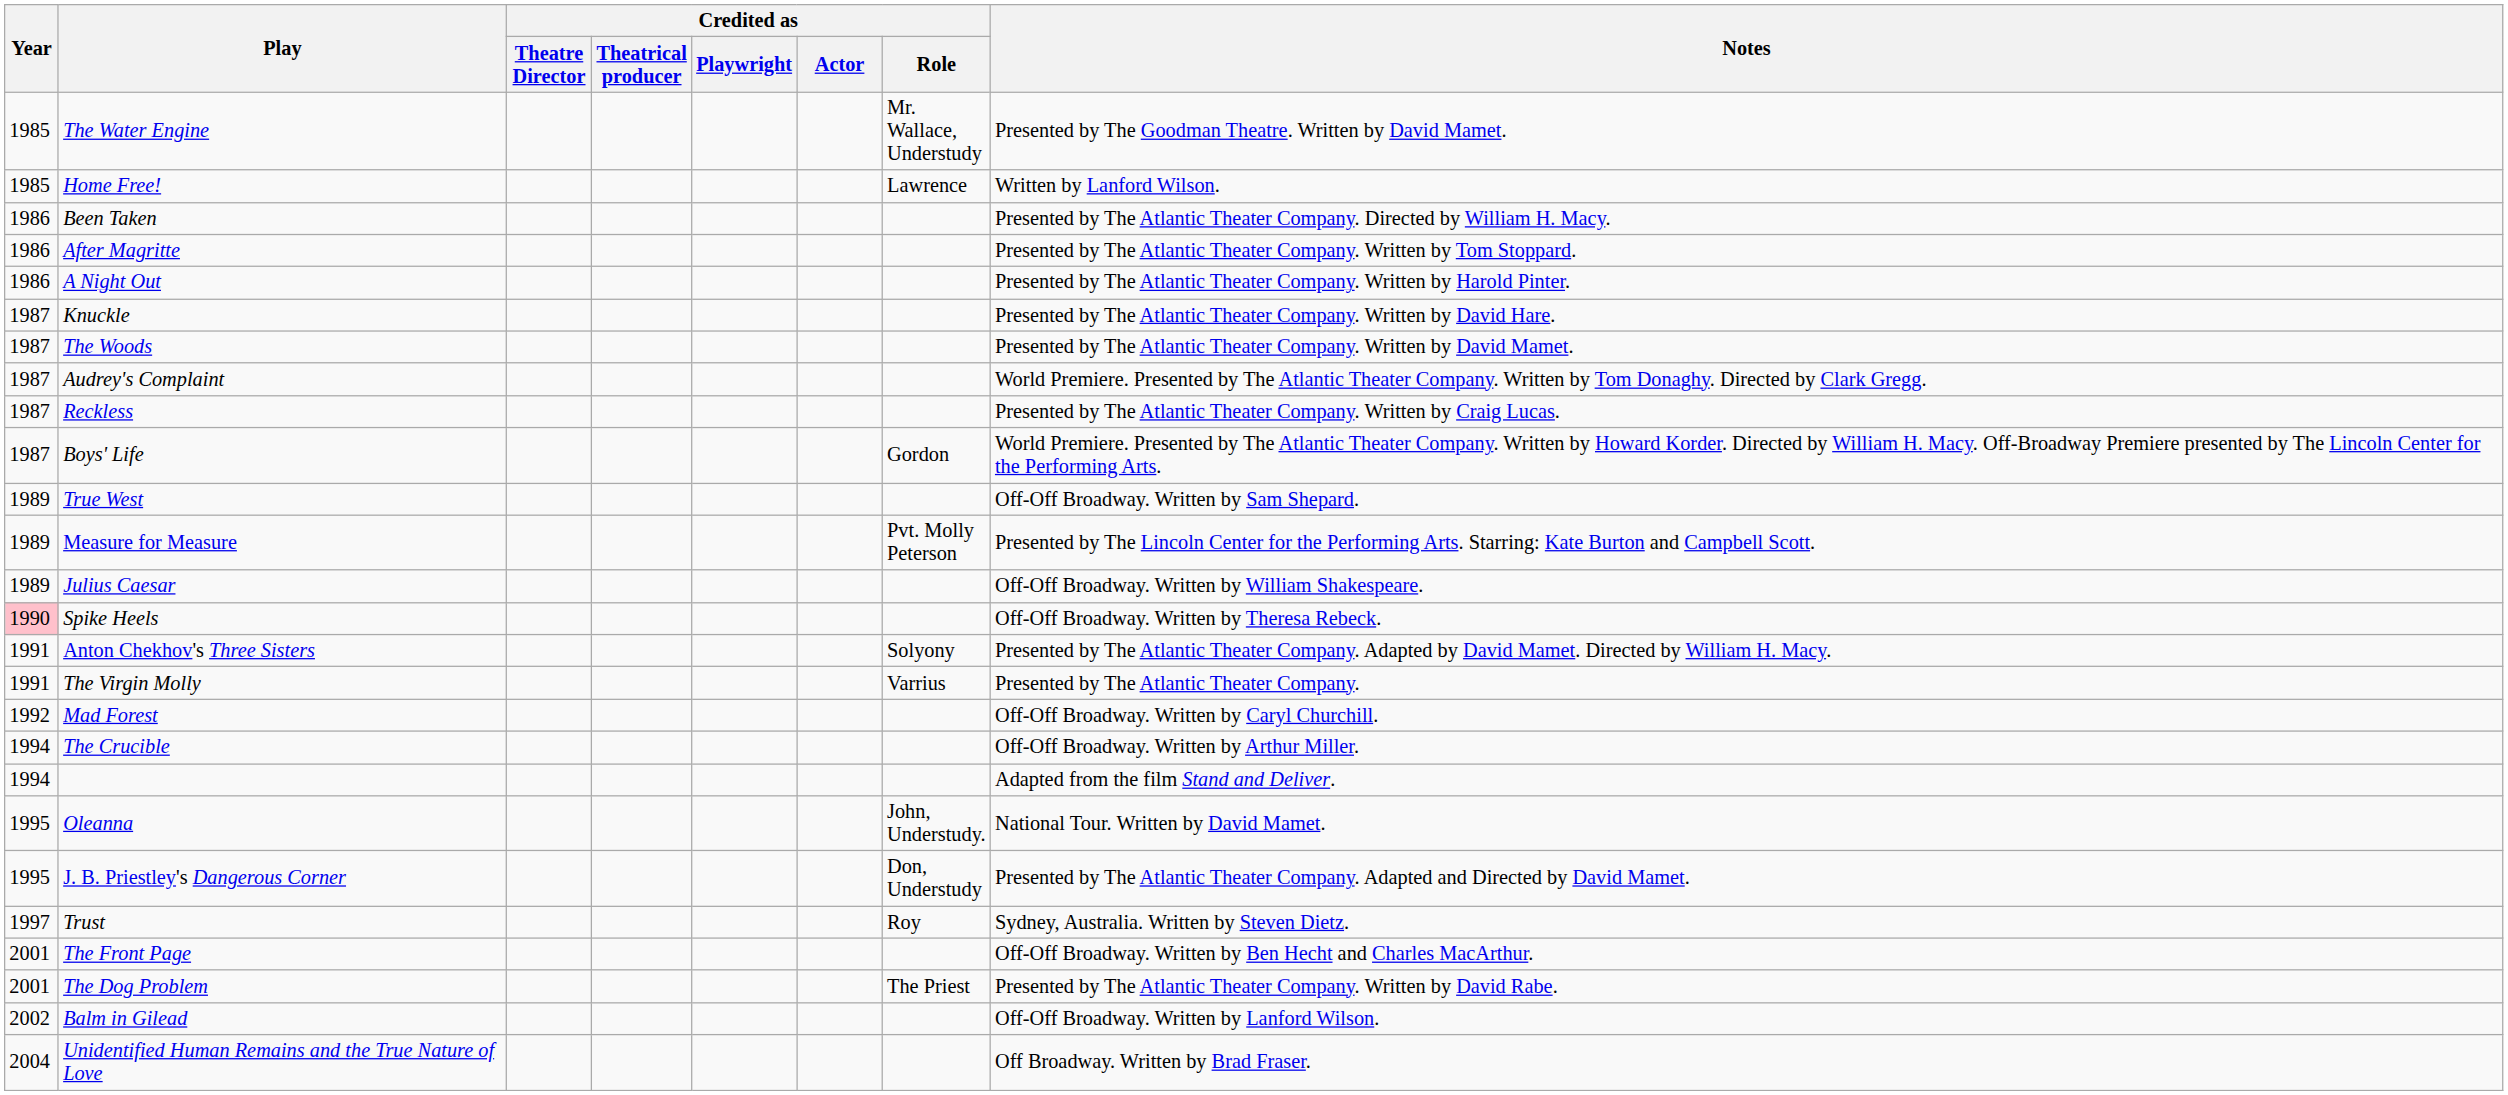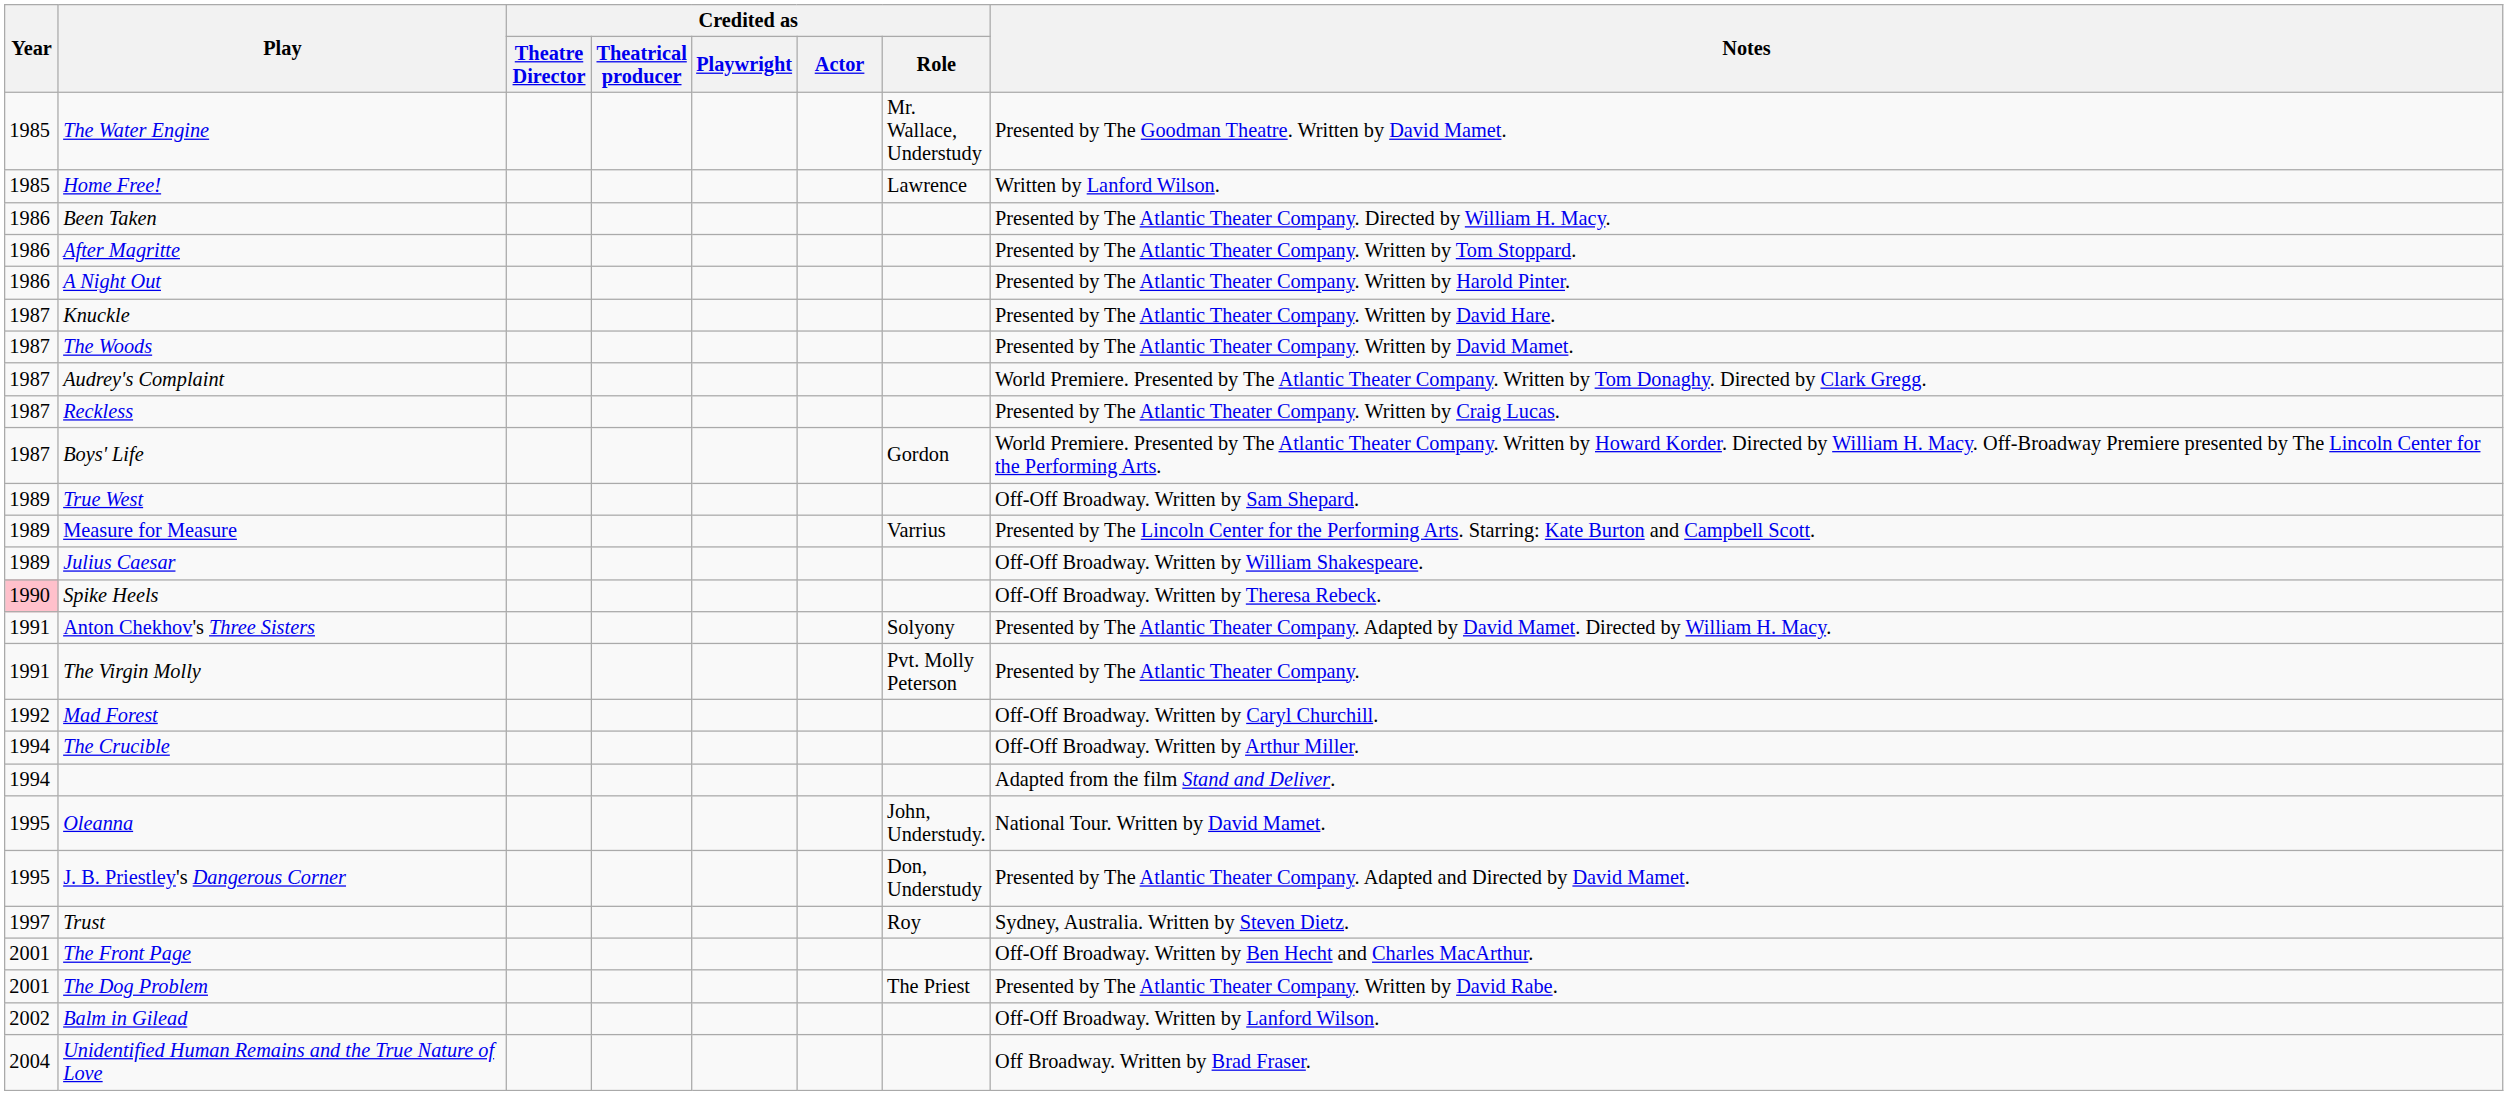Measure for Measure | Credited as / Role: Pvt. Molly Peterson -> Varrius
The Virgin Molly | Credited as / Role: Varrius -> Pvt. Molly Peterson
